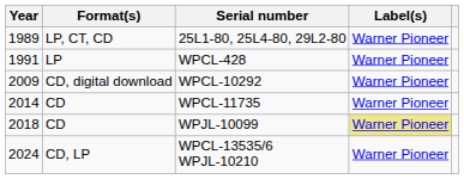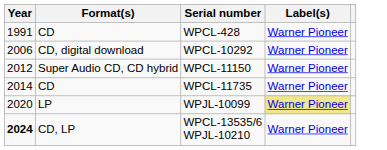- row: 1989 | LP, CT, CD | 25L1-80, 25L4-80, 29L2-80 | Warner Pioneer
WPCL-428 | Format(s): LP -> CD
WPCL-10292 | Year: 2009 -> 2006
+ row: 2012 | Super Audio CD, CD hybrid | WPCL-11150 | Warner Pioneer
WPJL-10099 | Year: 2018 -> 2020
WPJL-10099 | Format(s): CD -> LP
WPCL-13535/6 WPJL-10210 | Year: normal -> bold
